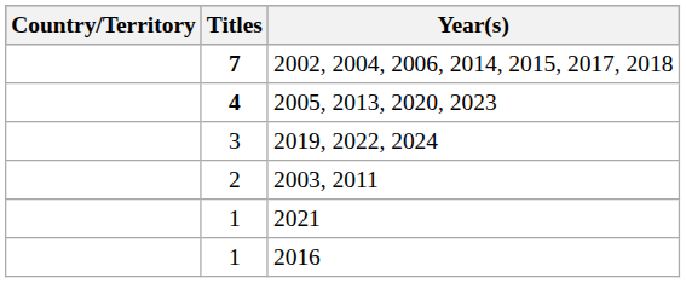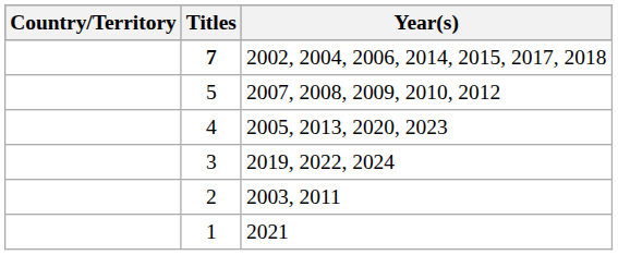+ row: 5 | 2007, 2008, 2009, 2010, 2012
2005, 2013, 2020, 2023 | Titles: bold -> normal
- row: 1 | 2016
